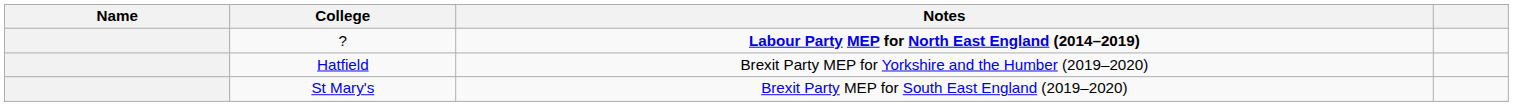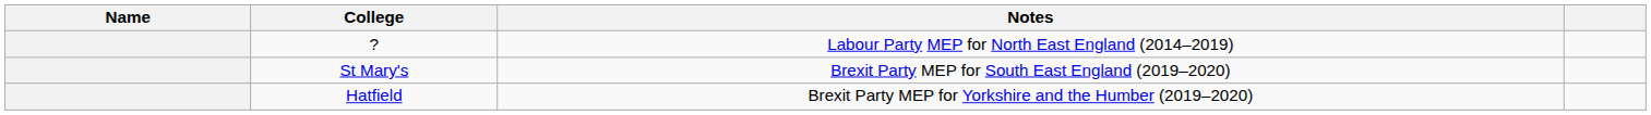? | Notes: bold -> normal
rows swapped: St Mary's <-> Hatfield
